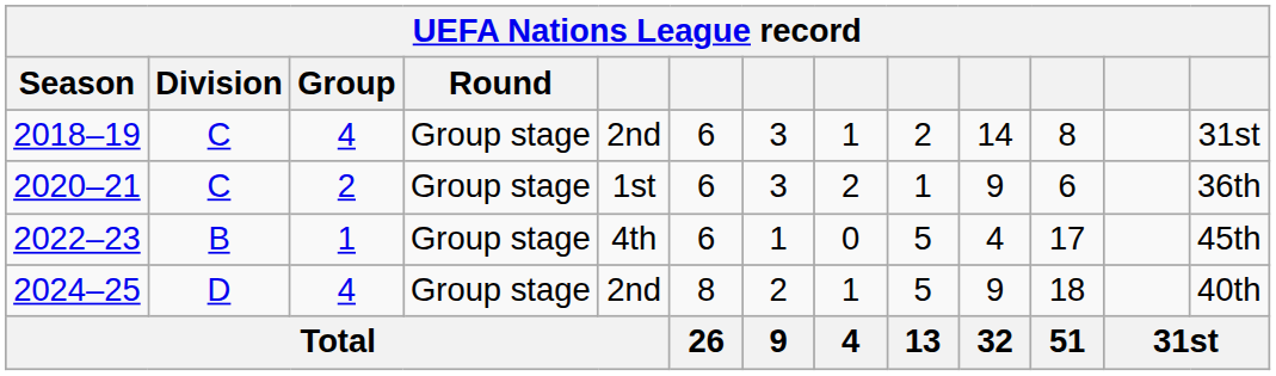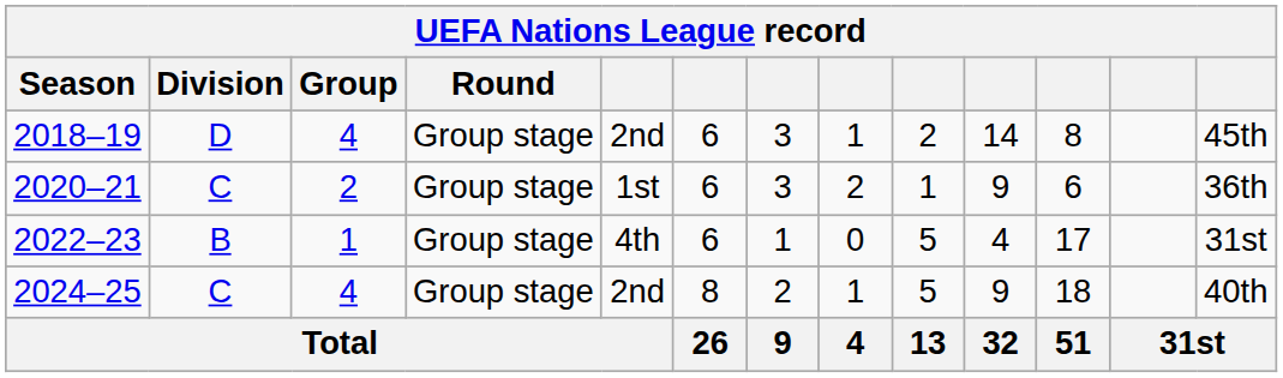2018–19 | Division: C -> D
2018–19 | column 13: 31st -> 45th
2022–23 | column 13: 45th -> 31st
2024–25 | Division: D -> C
